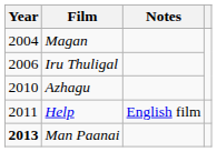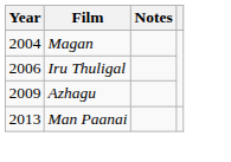Azhagu | Year: 2010 -> 2009
- row: 2011 | Help | English film
Man Paanai | Year: bold -> normal
